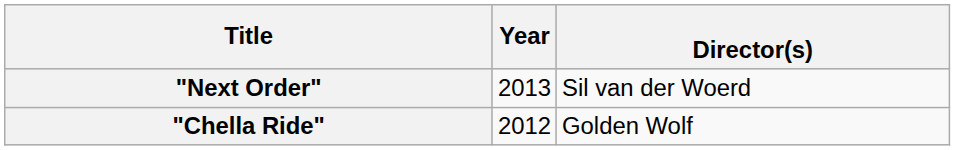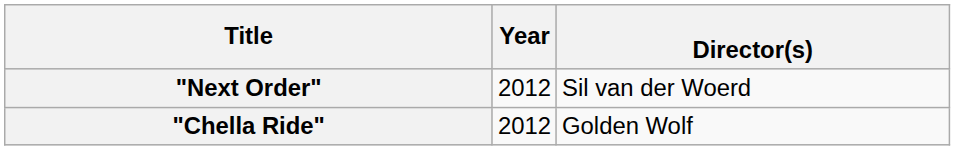"Next Order" | Year: 2013 -> 2012
